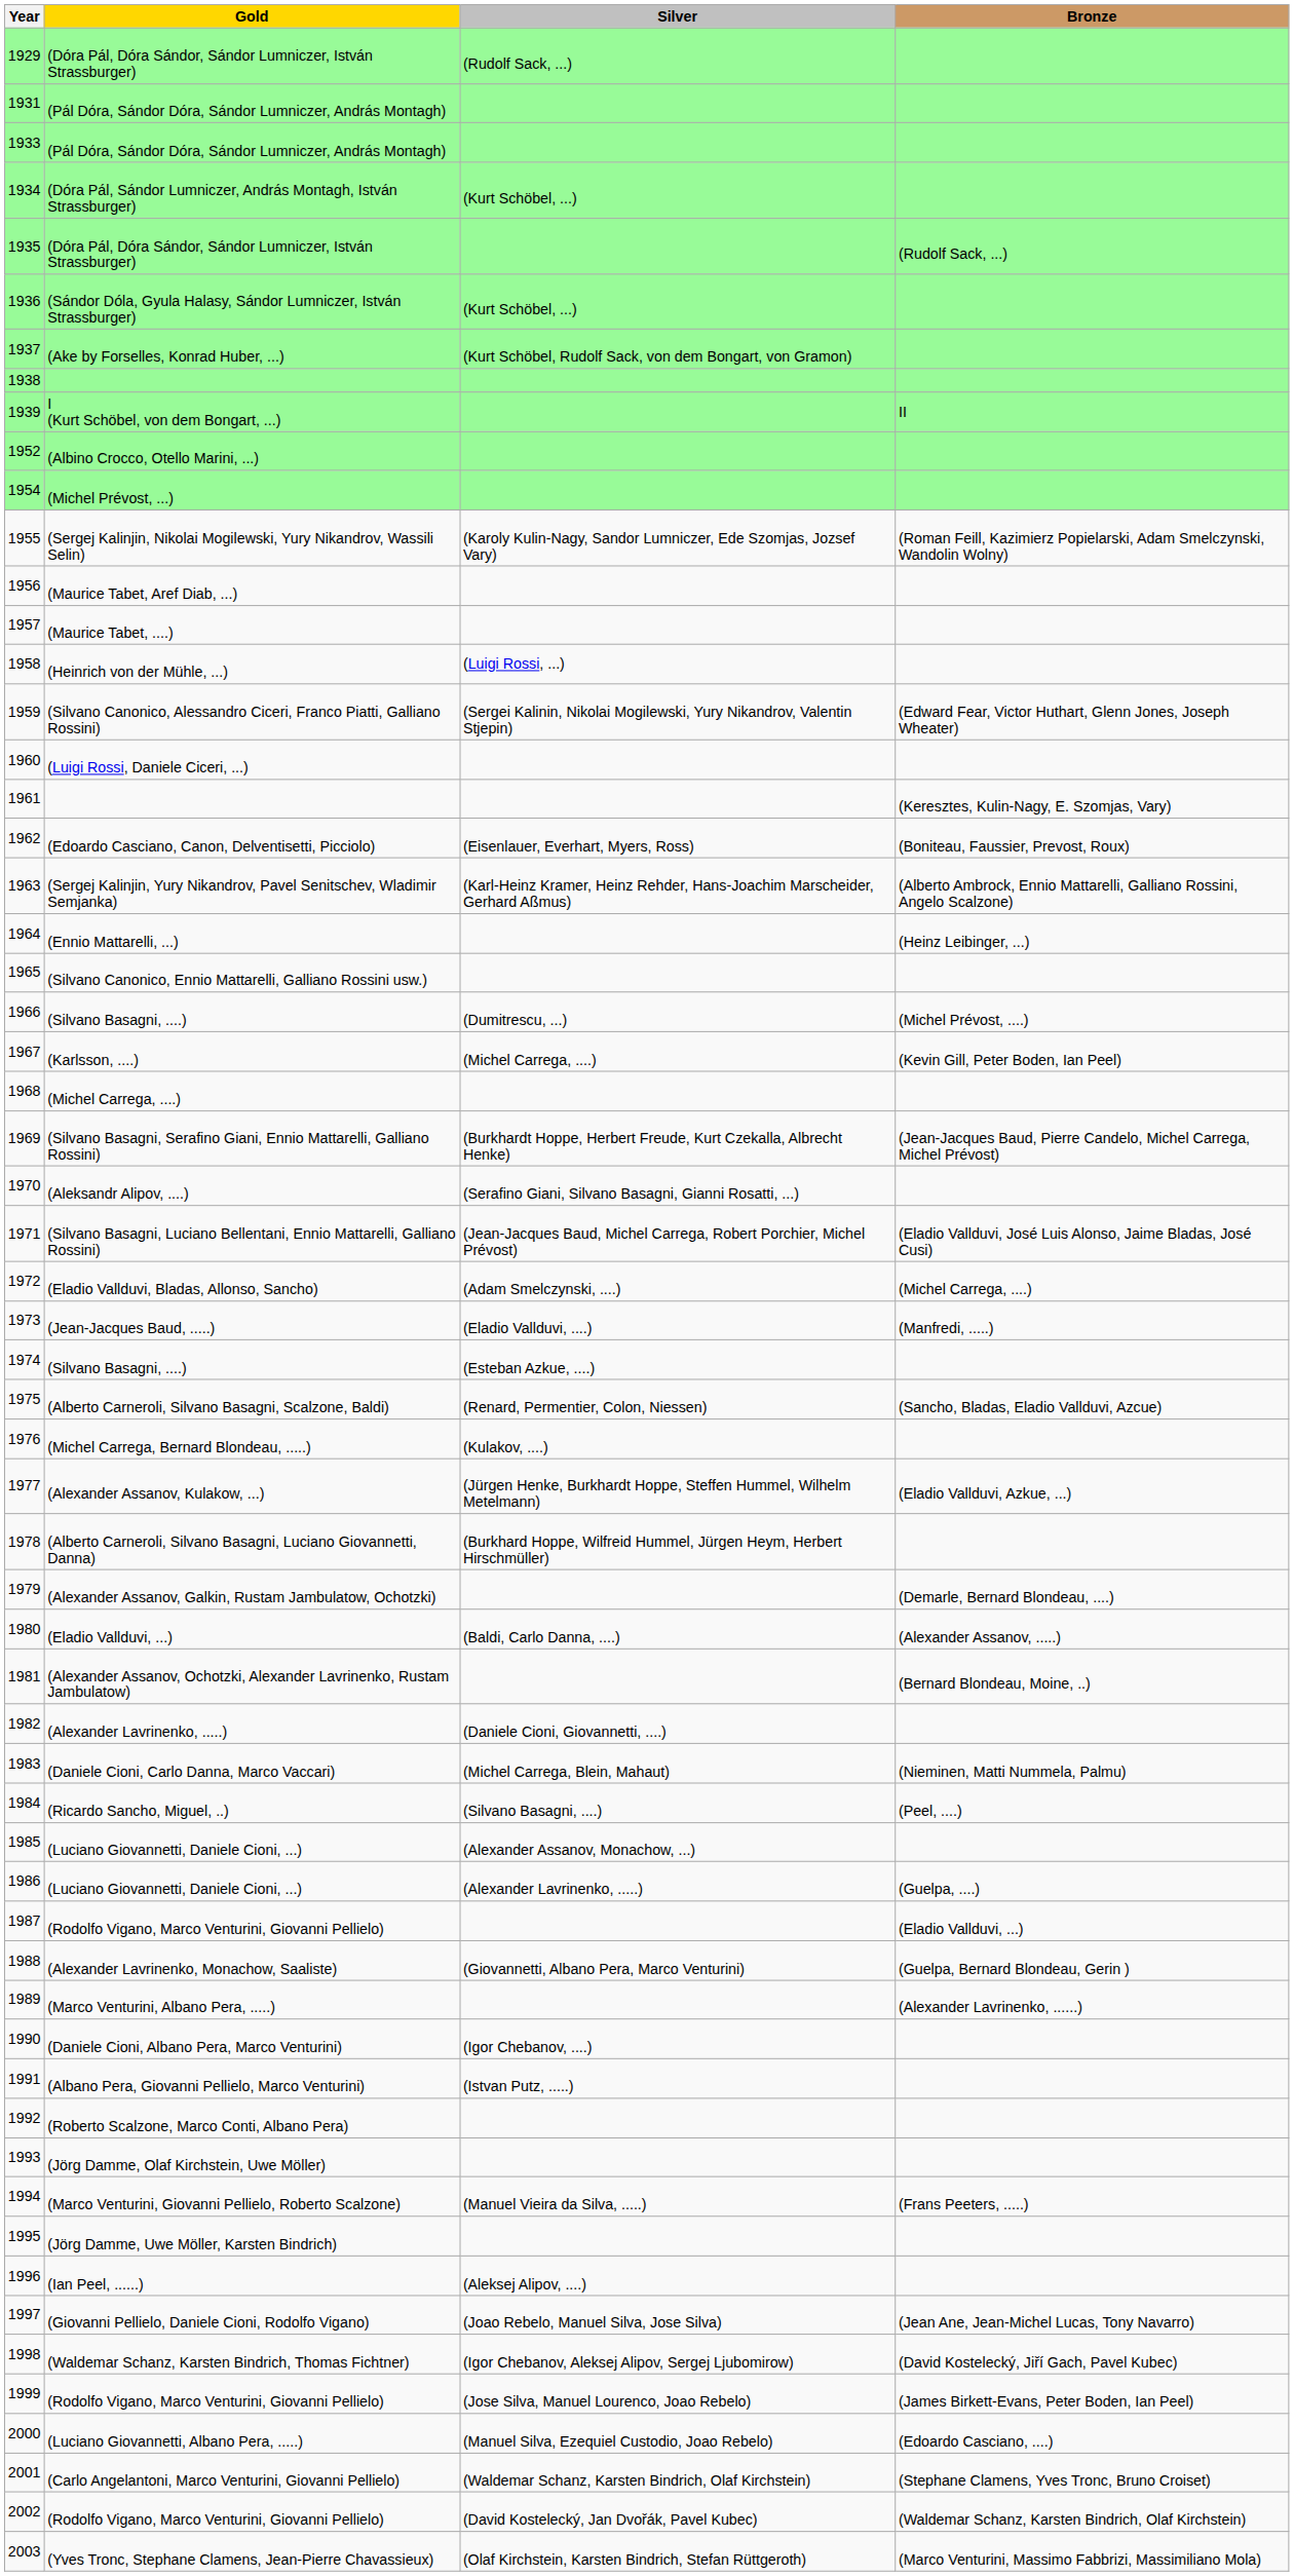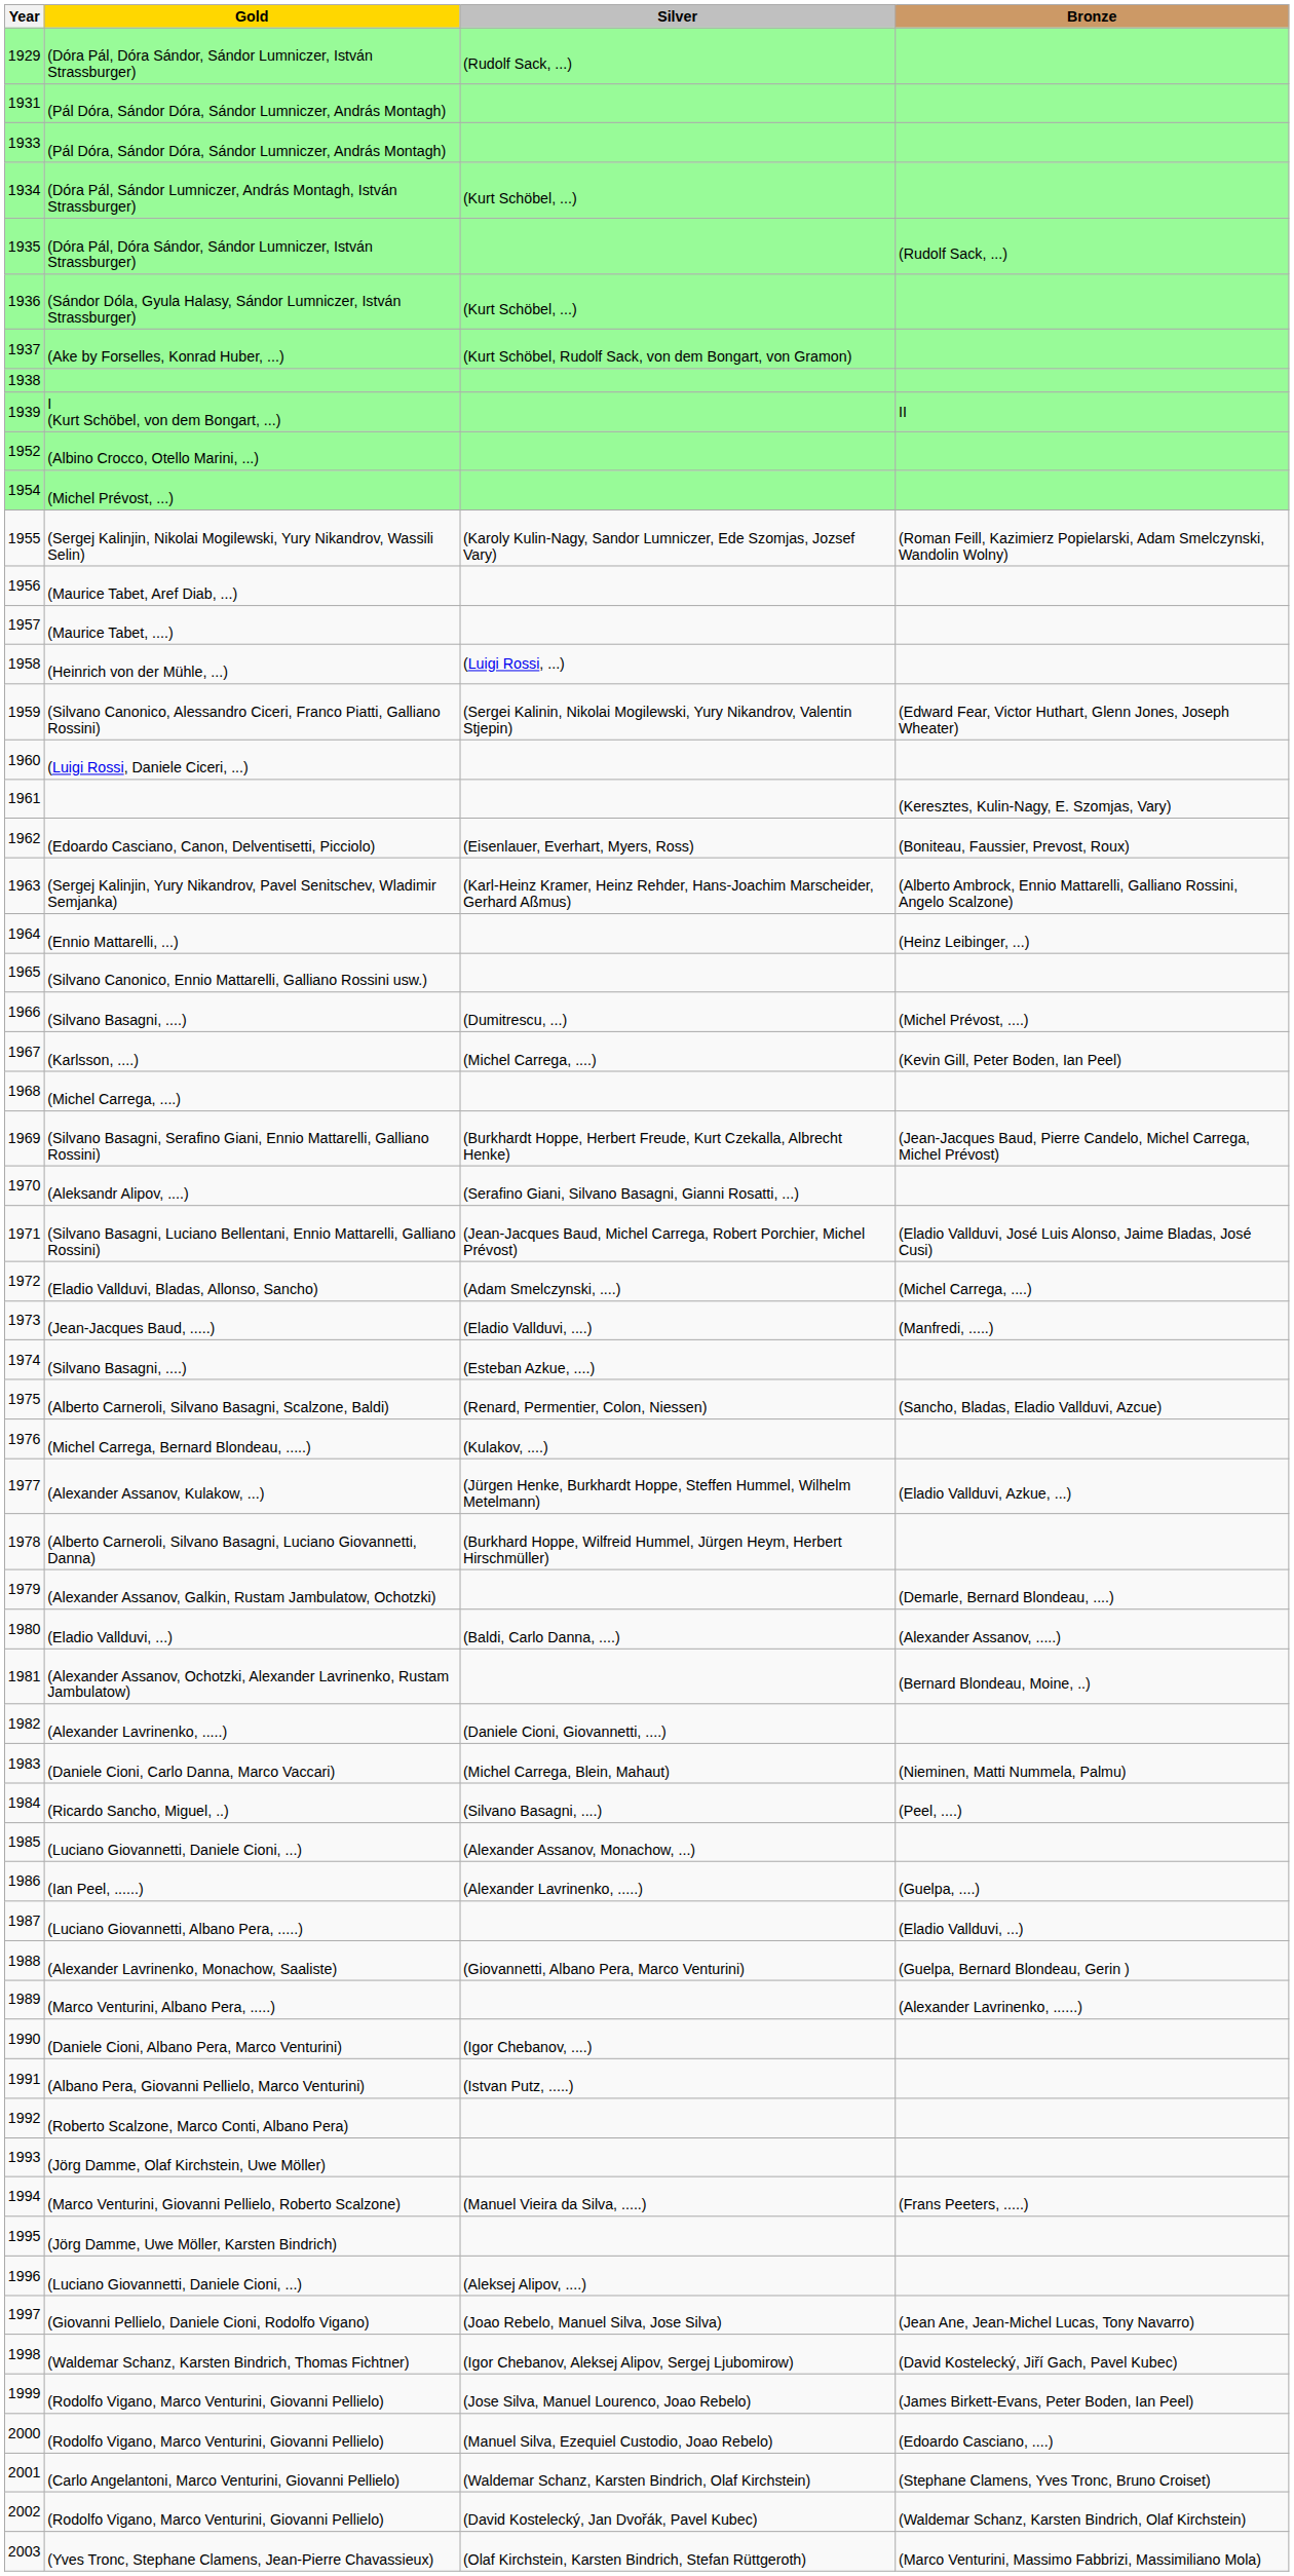1986 | Gold: (Luciano Giovannetti, Daniele Cioni, ...) -> (Ian Peel, ......)
1987 | Gold: (Rodolfo Vigano, Marco Venturini, Giovanni Pellielo) -> (Luciano Giovannetti, Albano Pera, .....)
1996 | Gold: (Ian Peel, ......) -> (Luciano Giovannetti, Daniele Cioni, ...)
2000 | Gold: (Luciano Giovannetti, Albano Pera, .....) -> (Rodolfo Vigano, Marco Venturini, Giovanni Pellielo)
